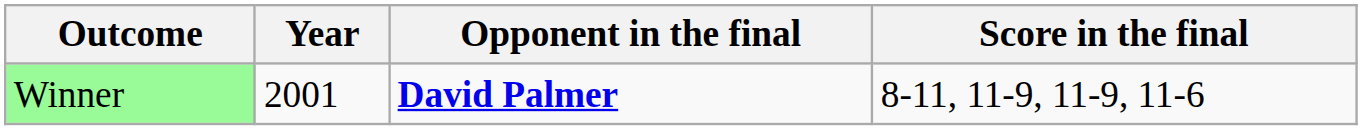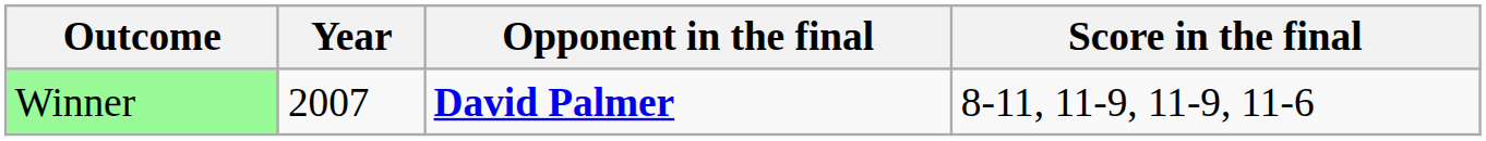Winner | Year: 2001 -> 2007
